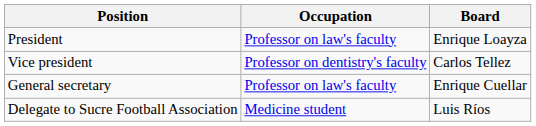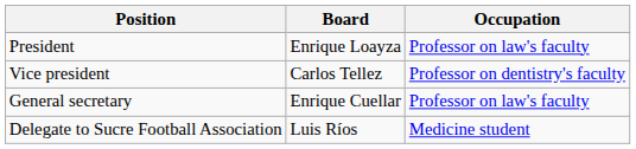columns swapped: Board <-> Occupation
